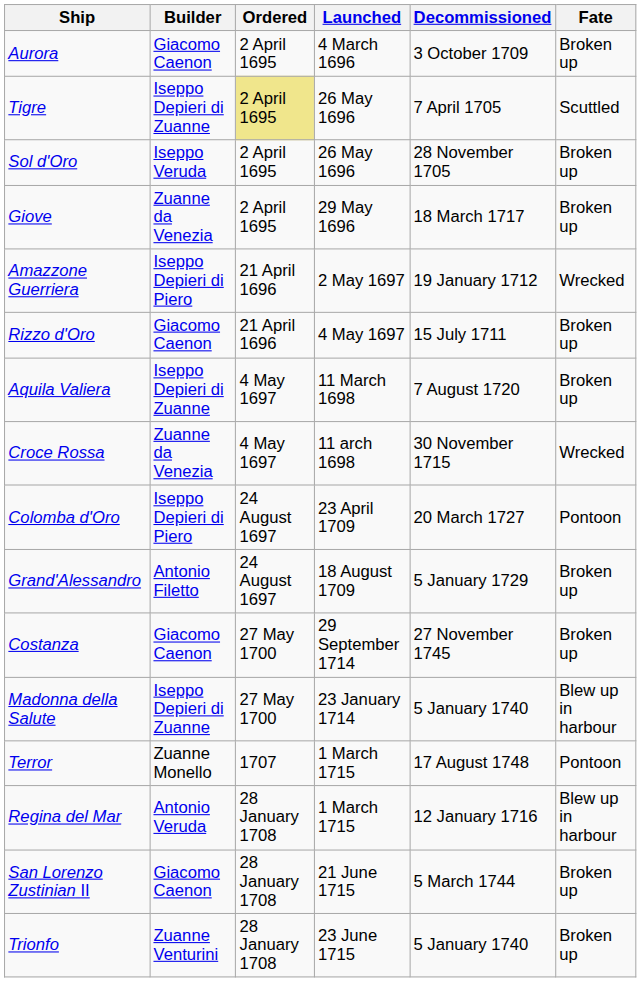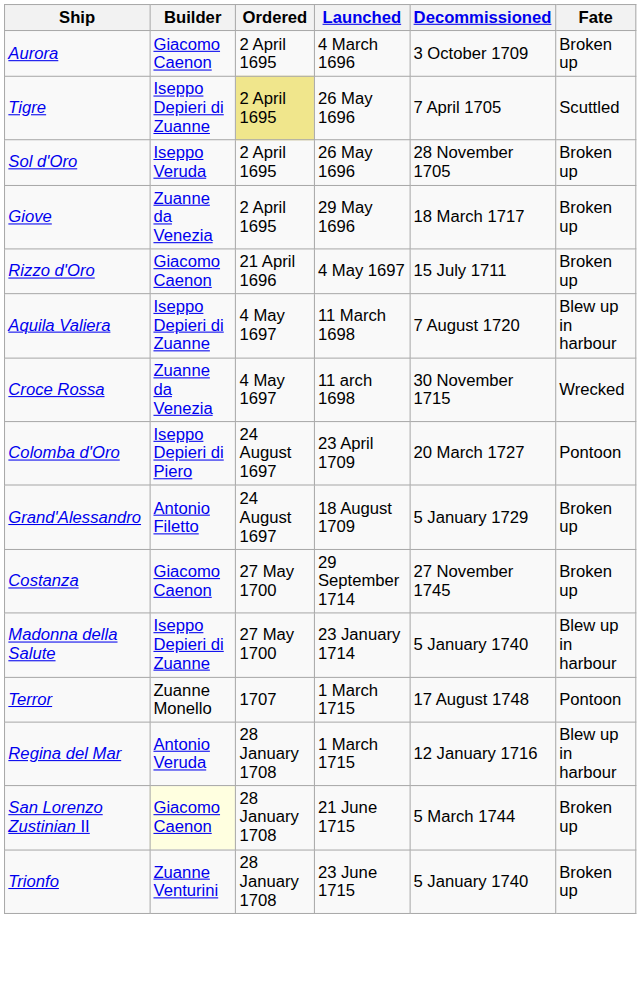- row: Amazzone Guerriera | Iseppo Depieri di Piero | 21 April 1696 | 2 May 1697 | 19 January 1712 | Wrecked
Aquila Valiera | Fate: Broken up -> Blew up in harbour
San Lorenzo Zustinian II | Builder: no background -> lightyellow background
